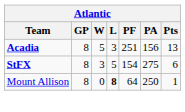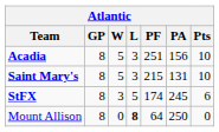Acadia | Pts: 13 -> 10
+ row: Saint Mary's | 8 | 5 | 3 | 215 | 131 | 10
StFX | PF: 154 -> 174
StFX | PA: 275 -> 245
Mount Allison | Pts: 1 -> 0
